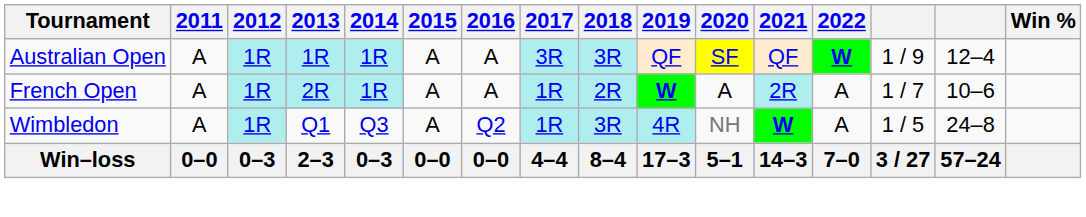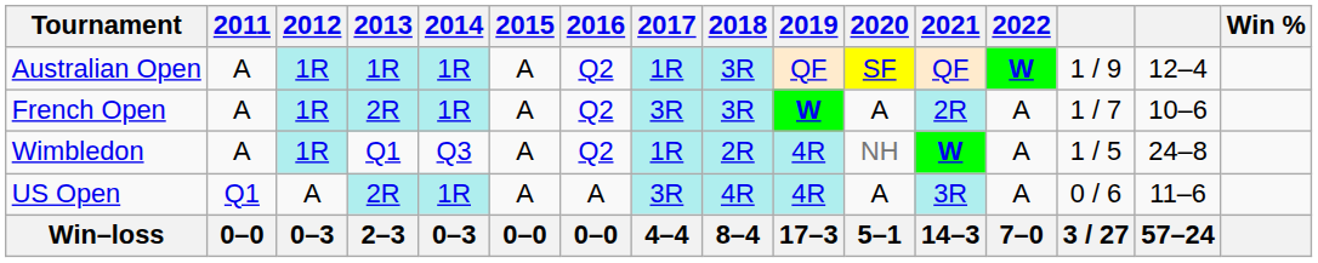Australian Open | 2016: A -> Q2
Australian Open | 2017: 3R -> 1R
French Open | 2016: A -> Q2
French Open | 2017: 1R -> 3R
French Open | 2018: 2R -> 3R
Wimbledon | 2018: 3R -> 2R
+ row: US Open | Q1 | A | 2R | 1R | A | A | 3R | 4R | 4R | A | 3R | A | 0 / 6 | 11–6
